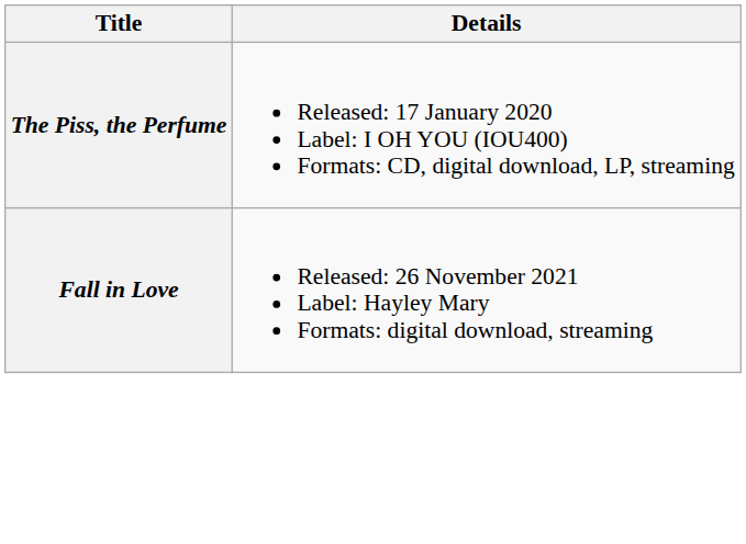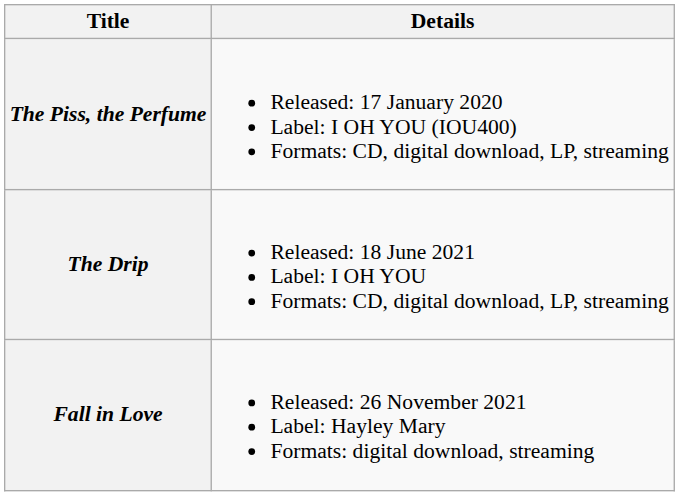+ row: The Drip | Released: 18 June 2021 Label: I OH YOU Formats: CD, digital download, LP, streaming
